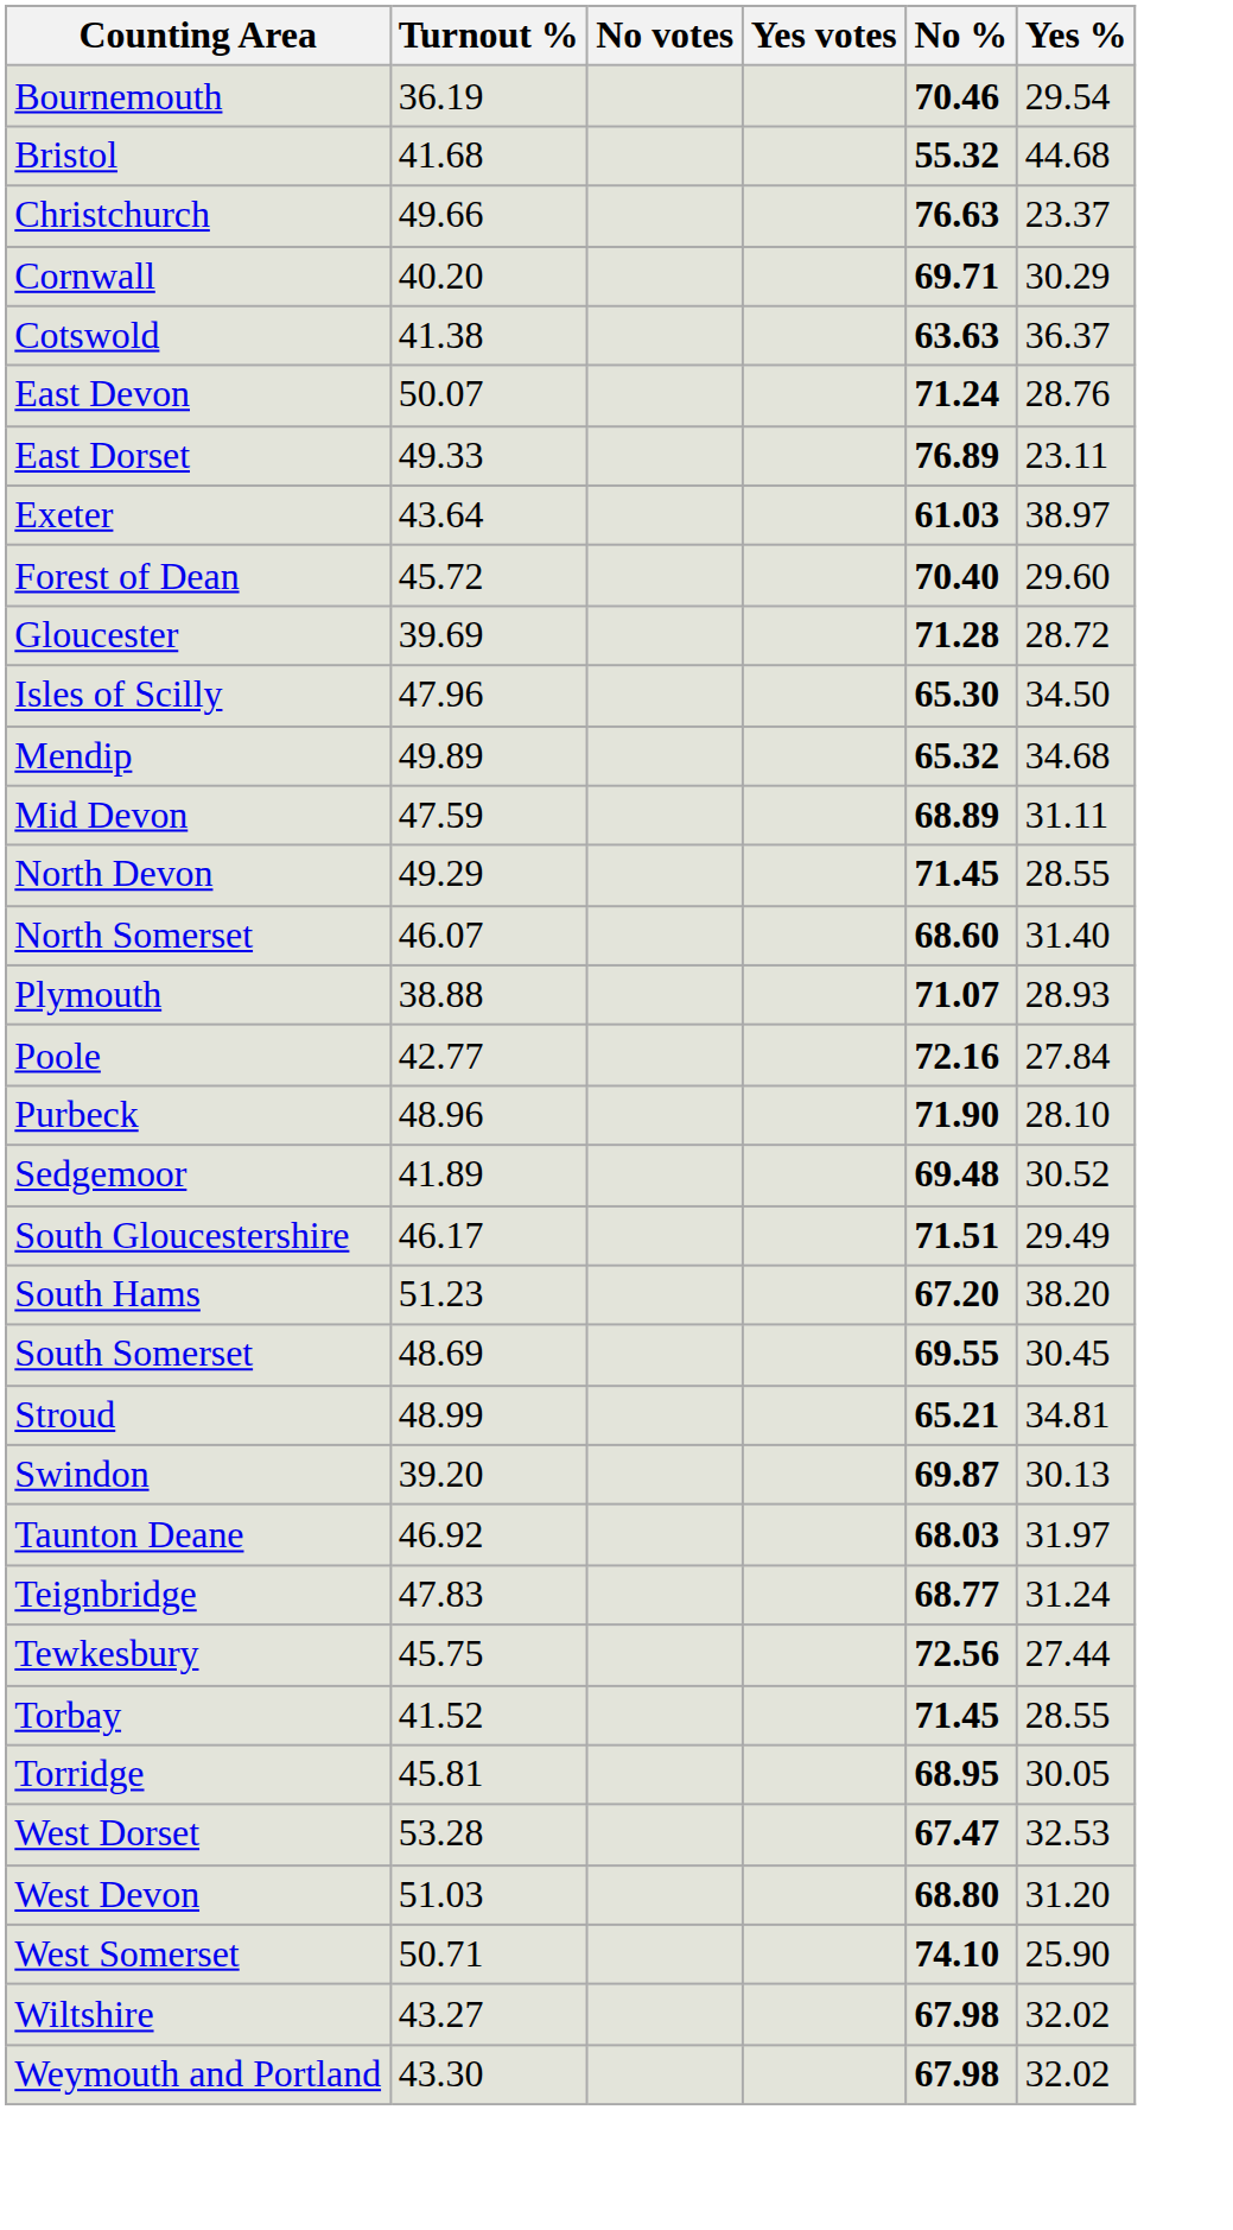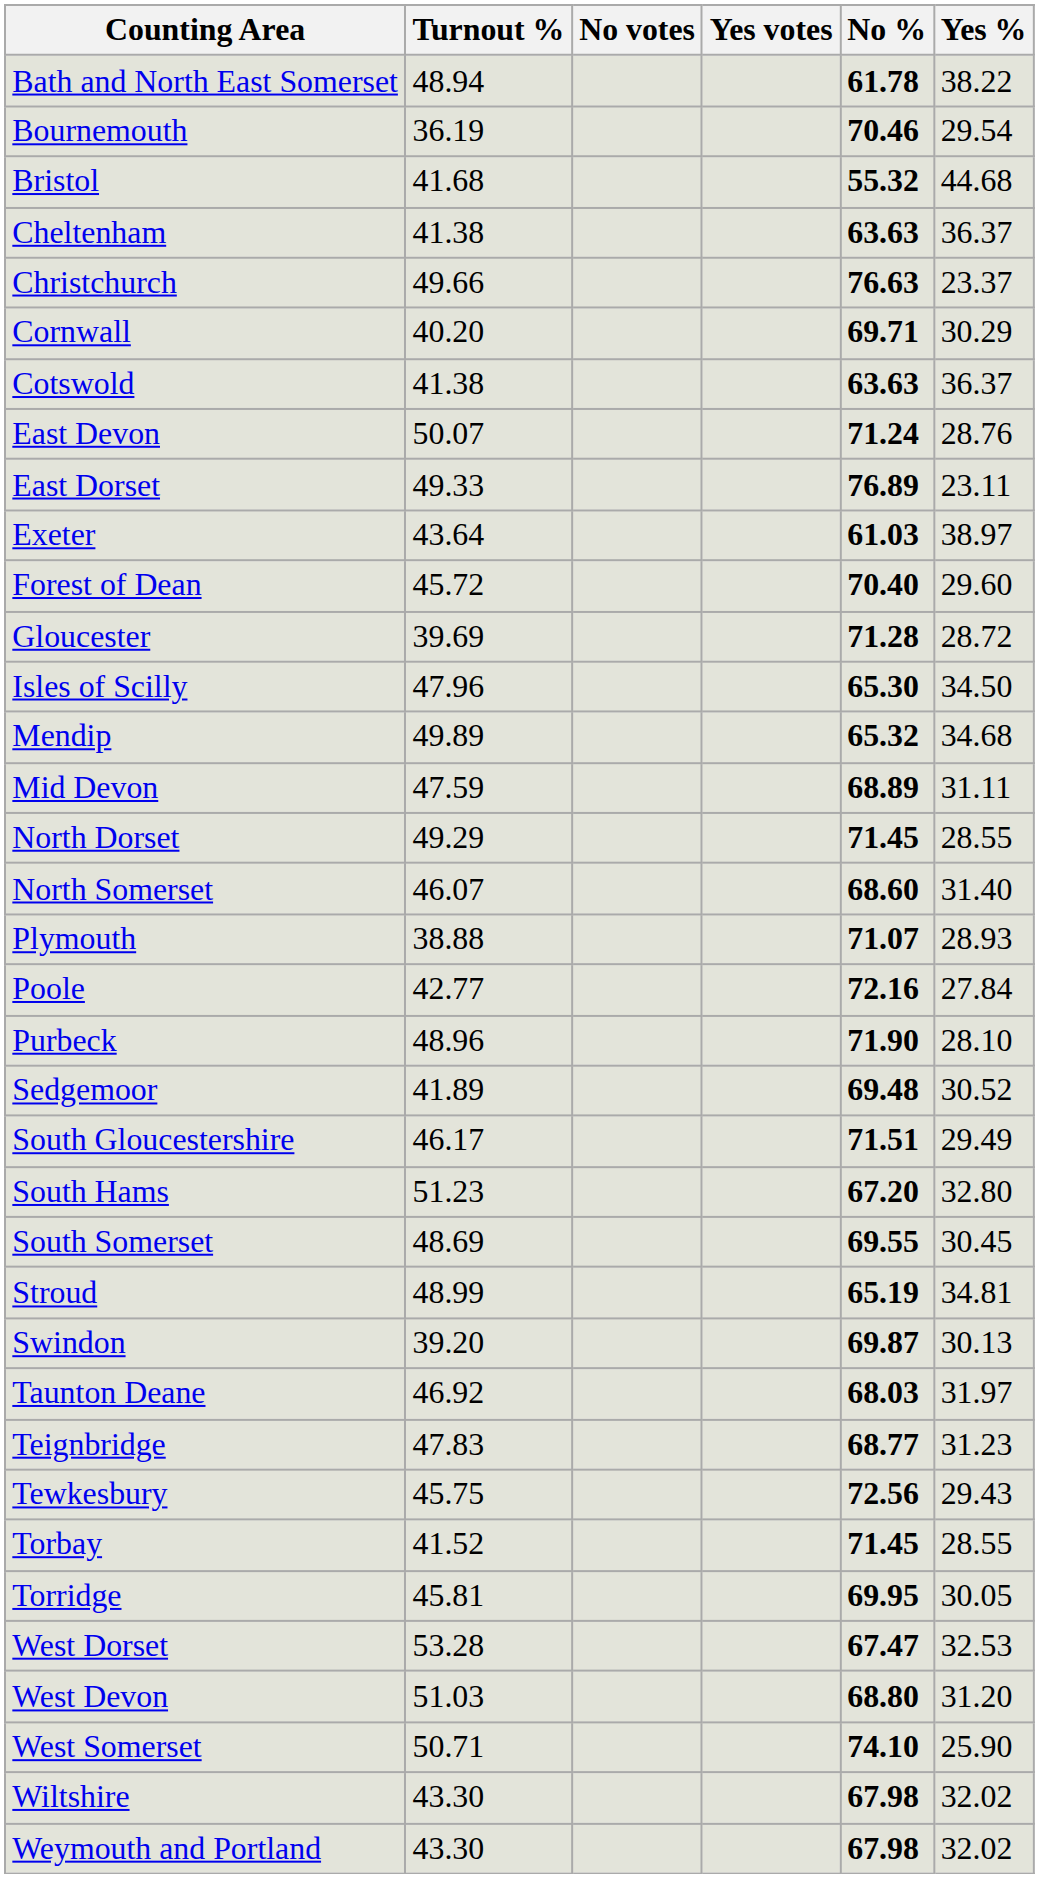+ row: Bath and North East Somerset | 48.94 | 61.78 | 38.22
+ row: Cheltenham | 41.38 | 63.63 | 36.37
+ row: North Dorset | 49.29 | 71.45 | 28.55
- row: North Devon | 49.29 | 71.45 | 28.55
South Hams | Yes %: 38.20 -> 32.80
Stroud | No %: 65.21 -> 65.19
Teignbridge | Yes %: 31.24 -> 31.23
Tewkesbury | Yes %: 27.44 -> 29.43
Torridge | No %: 68.95 -> 69.95
Wiltshire | Turnout %: 43.27 -> 43.30
